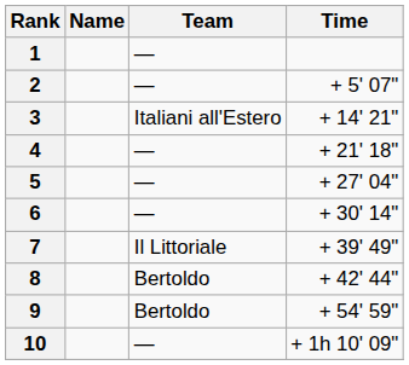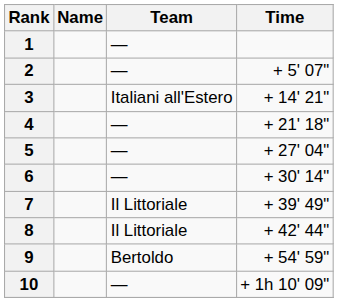8 | Team: Bertoldo -> Il Littoriale
